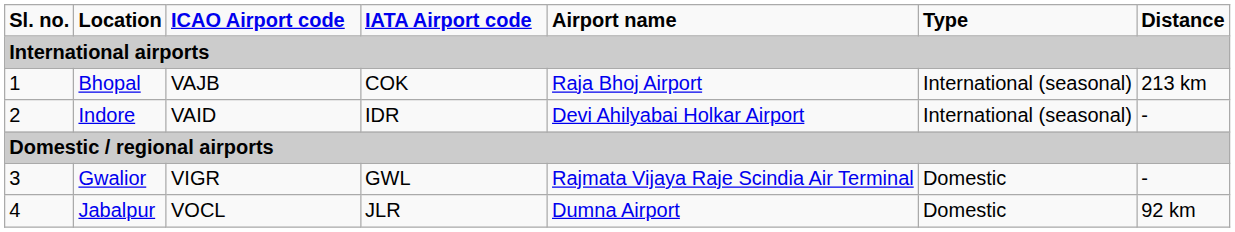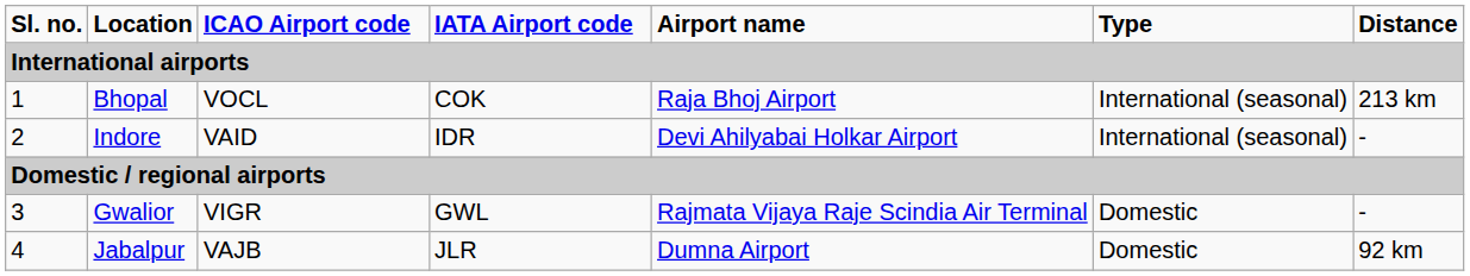Bhopal | column 3: VAJB -> VOCL
Jabalpur | column 3: VOCL -> VAJB
